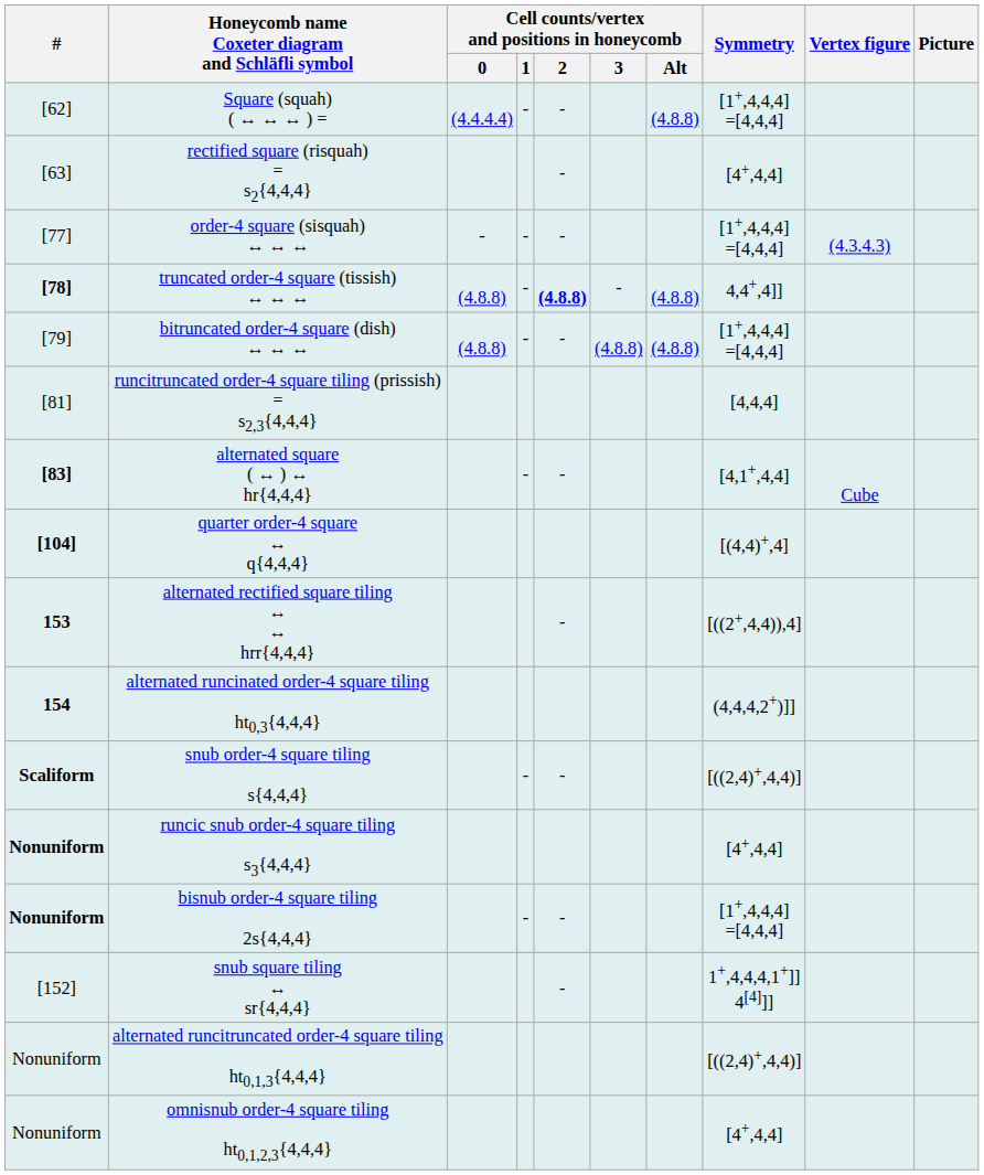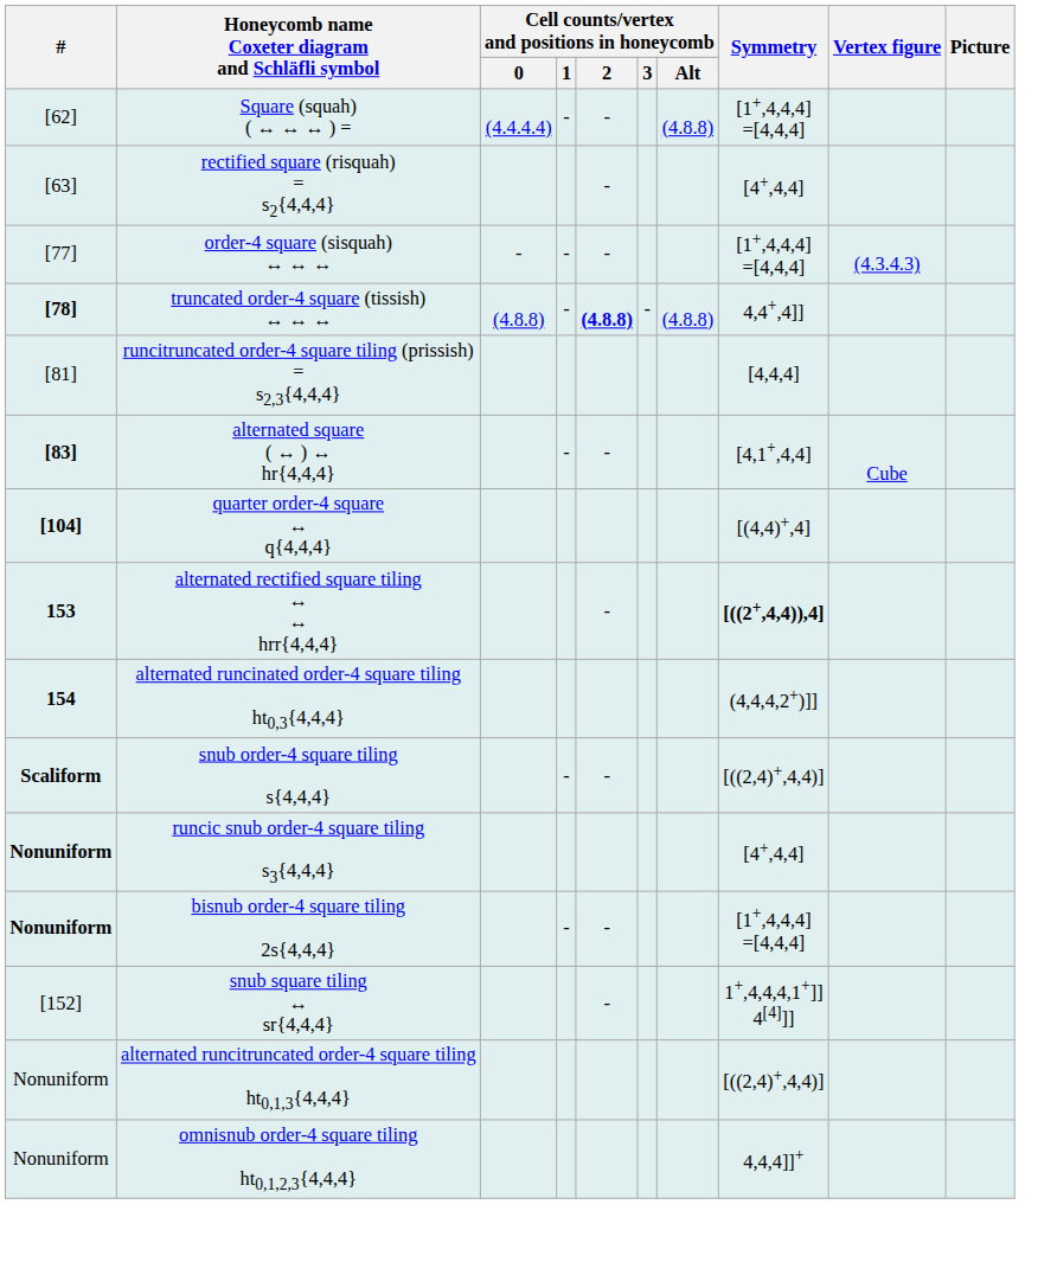- row: [79] | bitruncated order-4 square (dish) ↔ ↔ ↔ | (4.8.8) | - | - | (4.8.8) | (4.8.8) | [1+,4,4,4] =[4,4,4]
alternated rectified square tiling ↔ ↔ hrr{4,4,4} | Symmetry: normal -> bold
omnisnub order-4 square tiling ht0,1,2,3{4,4,4} | Symmetry: [4+,4,4] -> 4,4,4]]+
